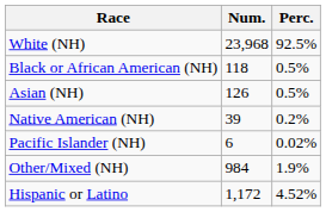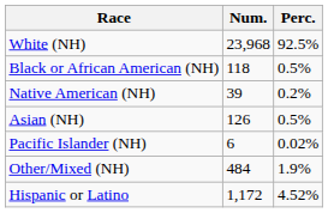rows swapped: Native American (NH) <-> Asian (NH)
Other/Mixed (NH) | Num.: 984 -> 484
